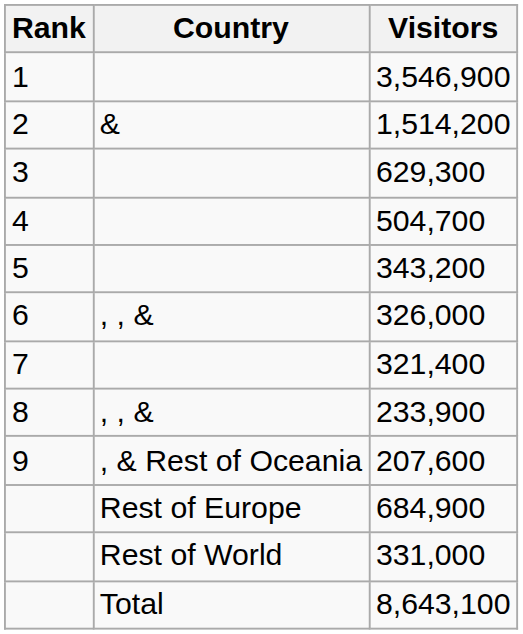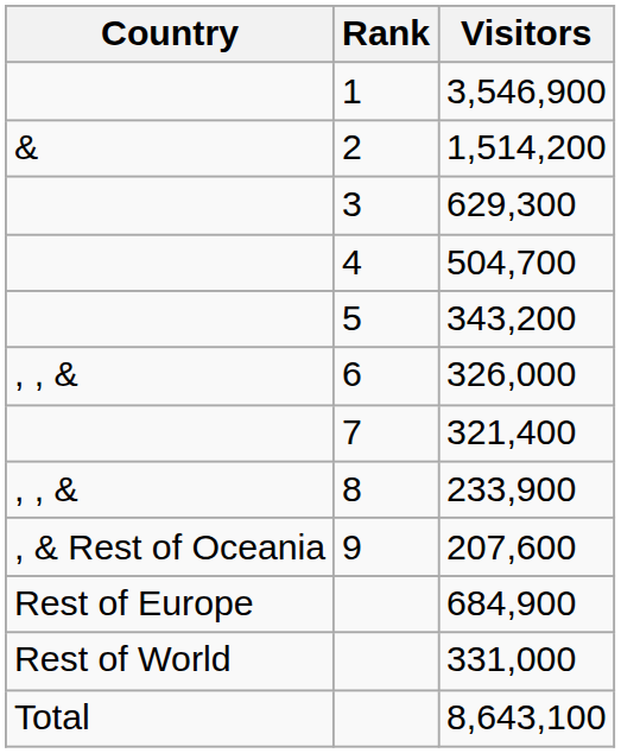columns swapped: Rank <-> Country
